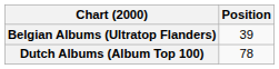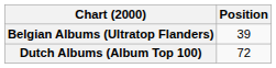Dutch Albums (Album Top 100) | Position: 78 -> 72
